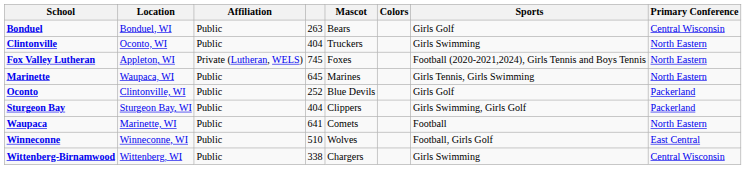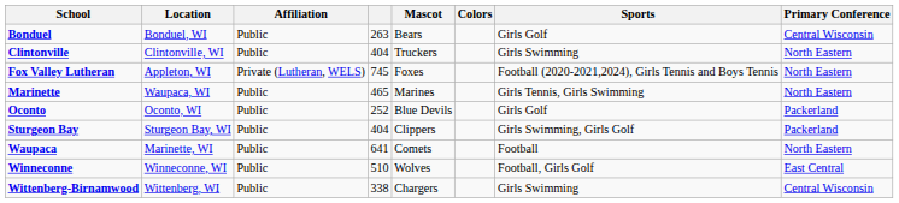Clintonville | Location: Oconto, WI -> Clintonville, WI
Marinette | column 4: 645 -> 465
Oconto | Location: Clintonville, WI -> Oconto, WI
